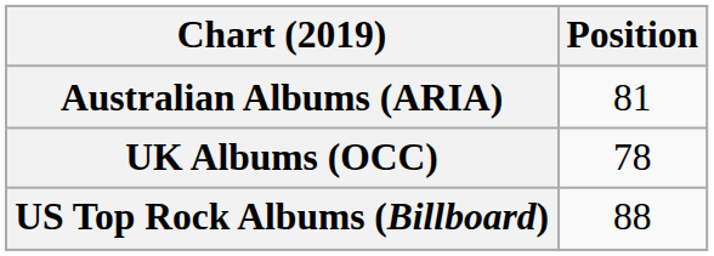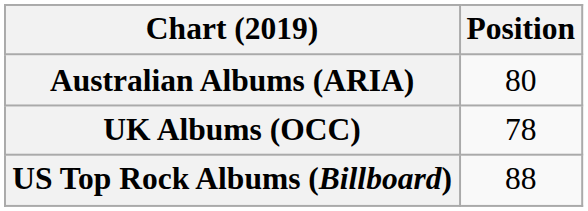Australian Albums (ARIA) | Position: 81 -> 80
